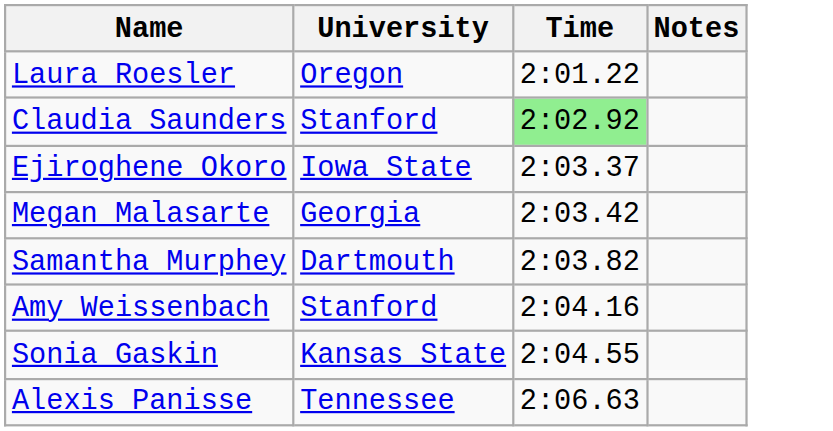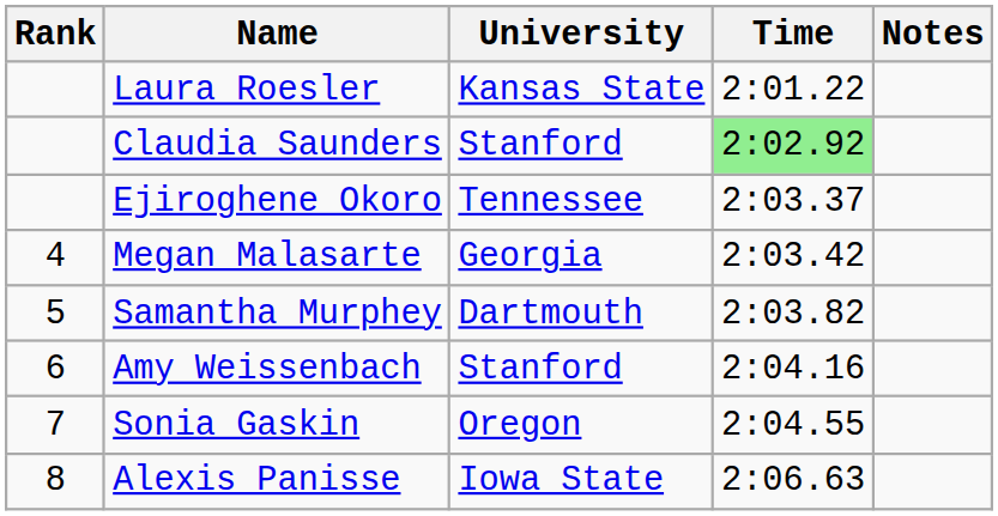+ column: Rank | 4 | 5 | 6 | 7 | 8
Laura Roesler | University: Oregon -> Kansas State
Ejiroghene Okoro | University: Iowa State -> Tennessee
Sonia Gaskin | University: Kansas State -> Oregon
Alexis Panisse | University: Tennessee -> Iowa State
